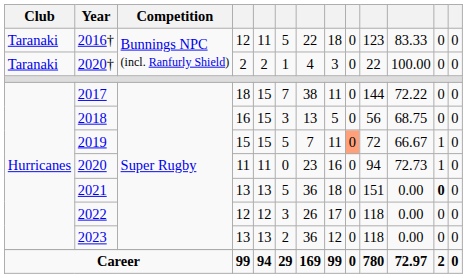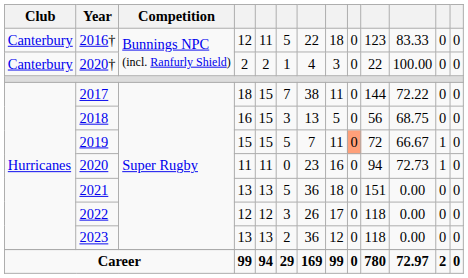2016† | Club: Taranaki -> Canterbury
2020† | Club: Taranaki -> Canterbury
2021 | column 12: bold -> normal
